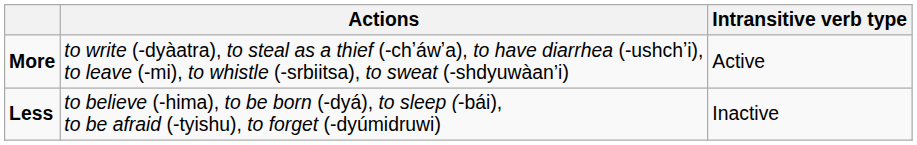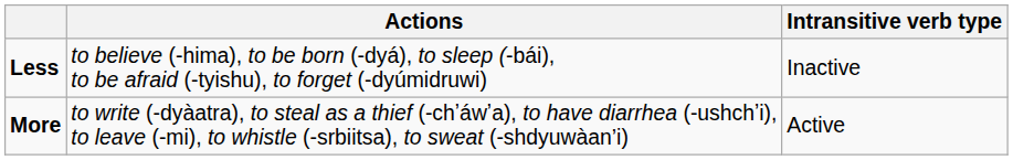rows swapped: More <-> Less
